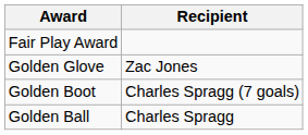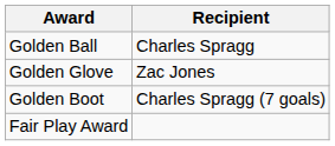rows swapped: Golden Ball <-> Fair Play Award
